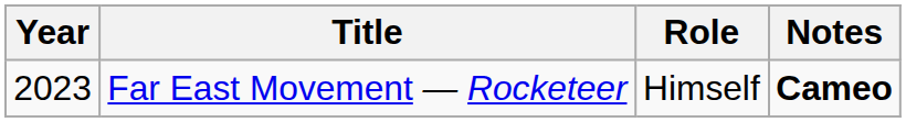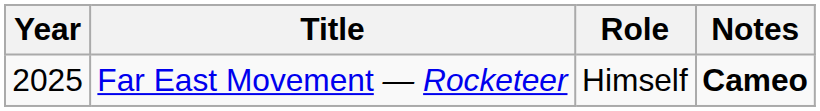Far East Movement — Rocketeer | Year: 2023 -> 2025
